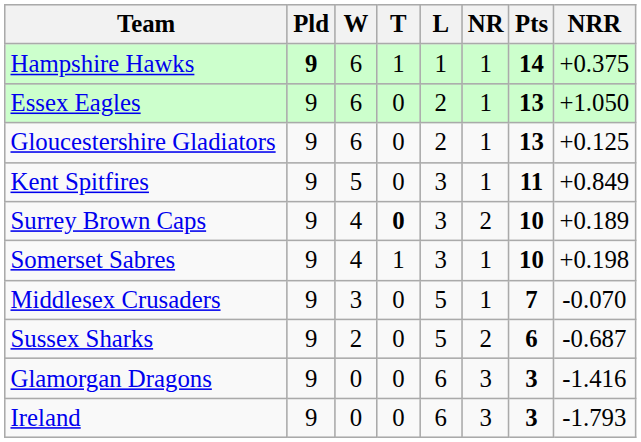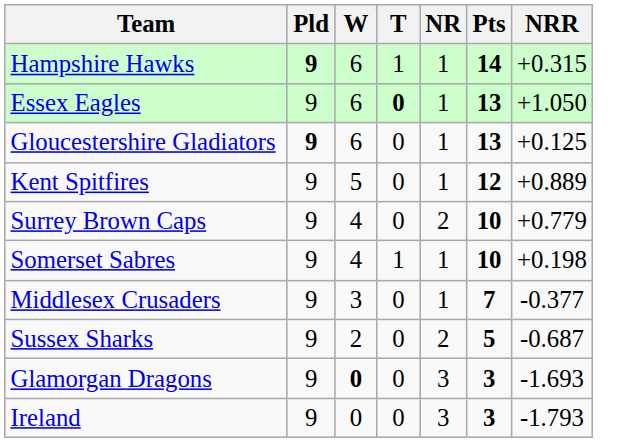- column: L | 1 | 2 | 2 | 3 | 3 | 3 | 5 | 5 | 6 | 6
Hampshire Hawks | NRR: +0.375 -> +0.315
Essex Eagles | T: normal -> bold
Gloucestershire Gladiators | Pld: normal -> bold
Kent Spitfires | Pts: 11 -> 12
Kent Spitfires | NRR: +0.849 -> +0.889
Surrey Brown Caps | T: bold -> normal
Surrey Brown Caps | NRR: +0.189 -> +0.779
Middlesex Crusaders | NRR: -0.070 -> -0.377
Sussex Sharks | Pts: 6 -> 5
Glamorgan Dragons | W: normal -> bold
Glamorgan Dragons | NRR: -1.416 -> -1.693
